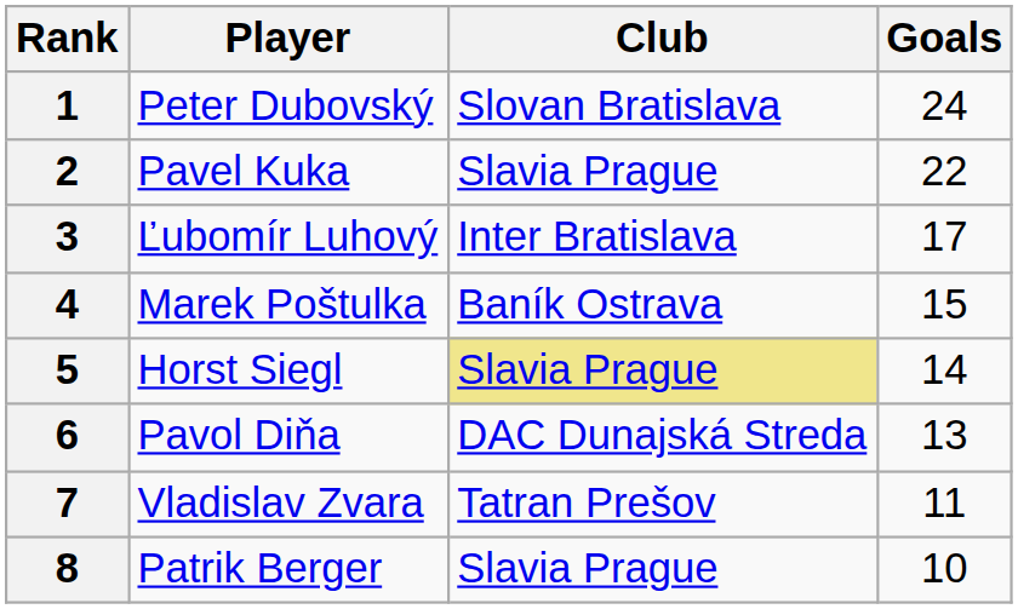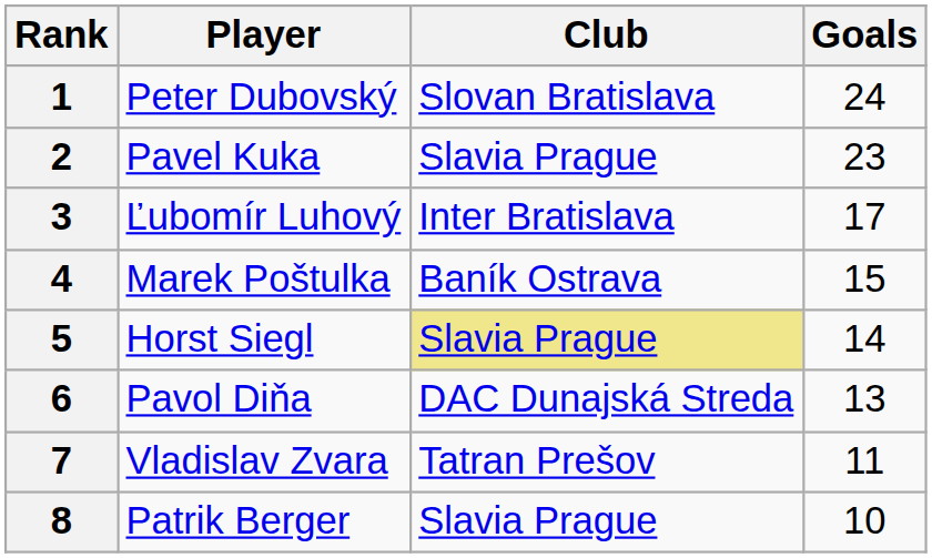2 | Goals: 22 -> 23
